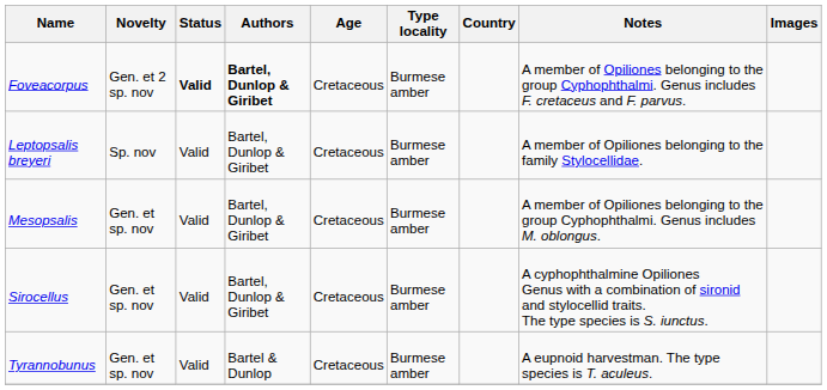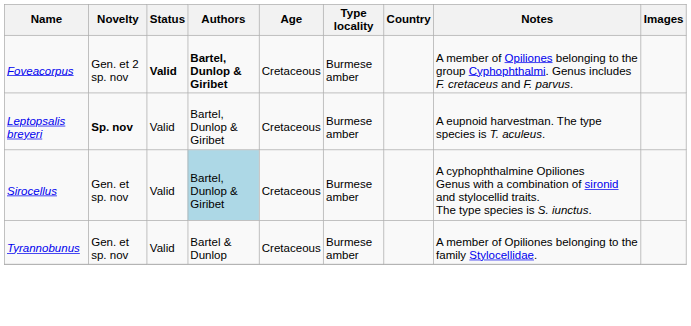Leptopsalis breyeri | Novelty: normal -> bold
Leptopsalis breyeri | Notes: A member of Opiliones belonging to the family Stylocellidae. -> A eupnoid harvestman. The type species is T. aculeus.
- row: Mesopsalis | Gen. et sp. nov | Valid | Bartel, Dunlop & Giribet | Cretaceous | Burmese amber | A member of Opiliones belonging to the group Cyphophthalmi. Genus includes M. oblongus.
Sirocellus | Authors: no background -> lightblue background
Tyrannobunus | Notes: A eupnoid harvestman. The type species is T. aculeus. -> A member of Opiliones belonging to the family Stylocellidae.
